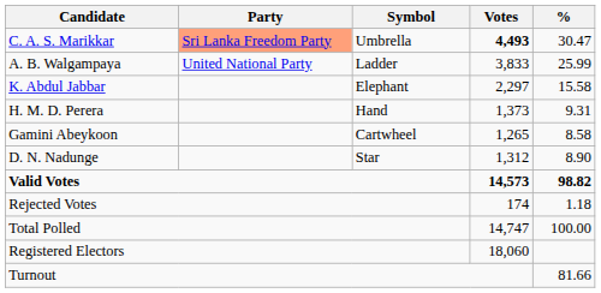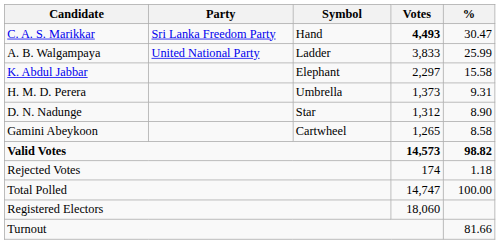C. A. S. Marikkar | Party: lightsalmon background -> no background
C. A. S. Marikkar | Symbol: Umbrella -> Hand
H. M. D. Perera | Symbol: Hand -> Umbrella
rows swapped: D. N. Nadunge <-> Gamini Abeykoon
